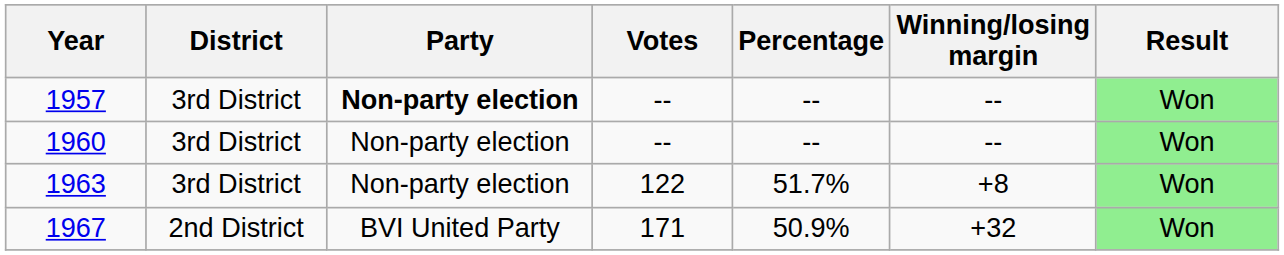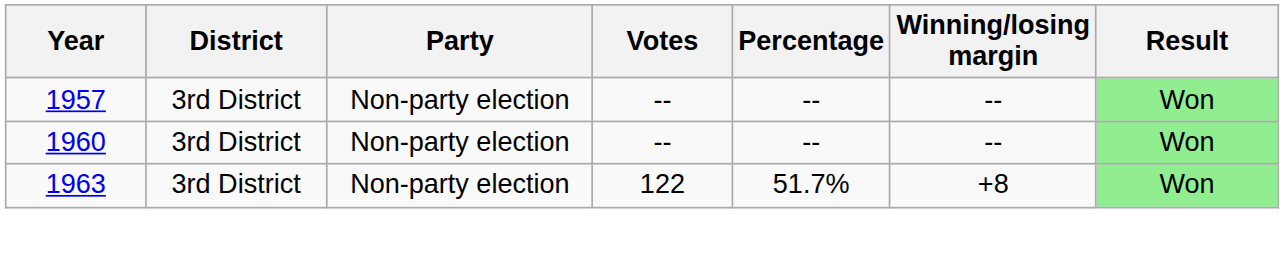1957 | Party: bold -> normal
- row: 1967 | 2nd District | BVI United Party | 171 | 50.9% | +32 | Won
